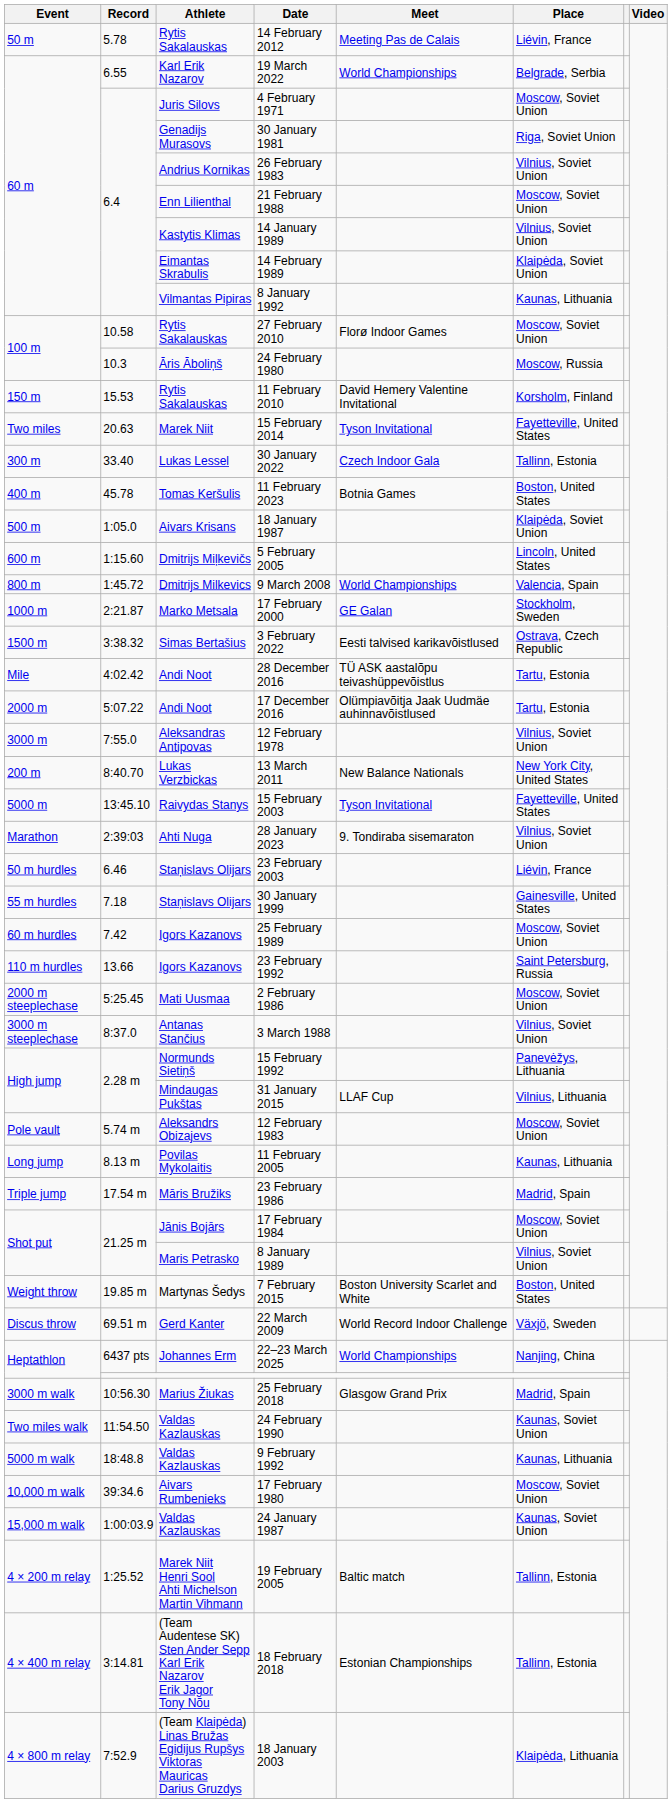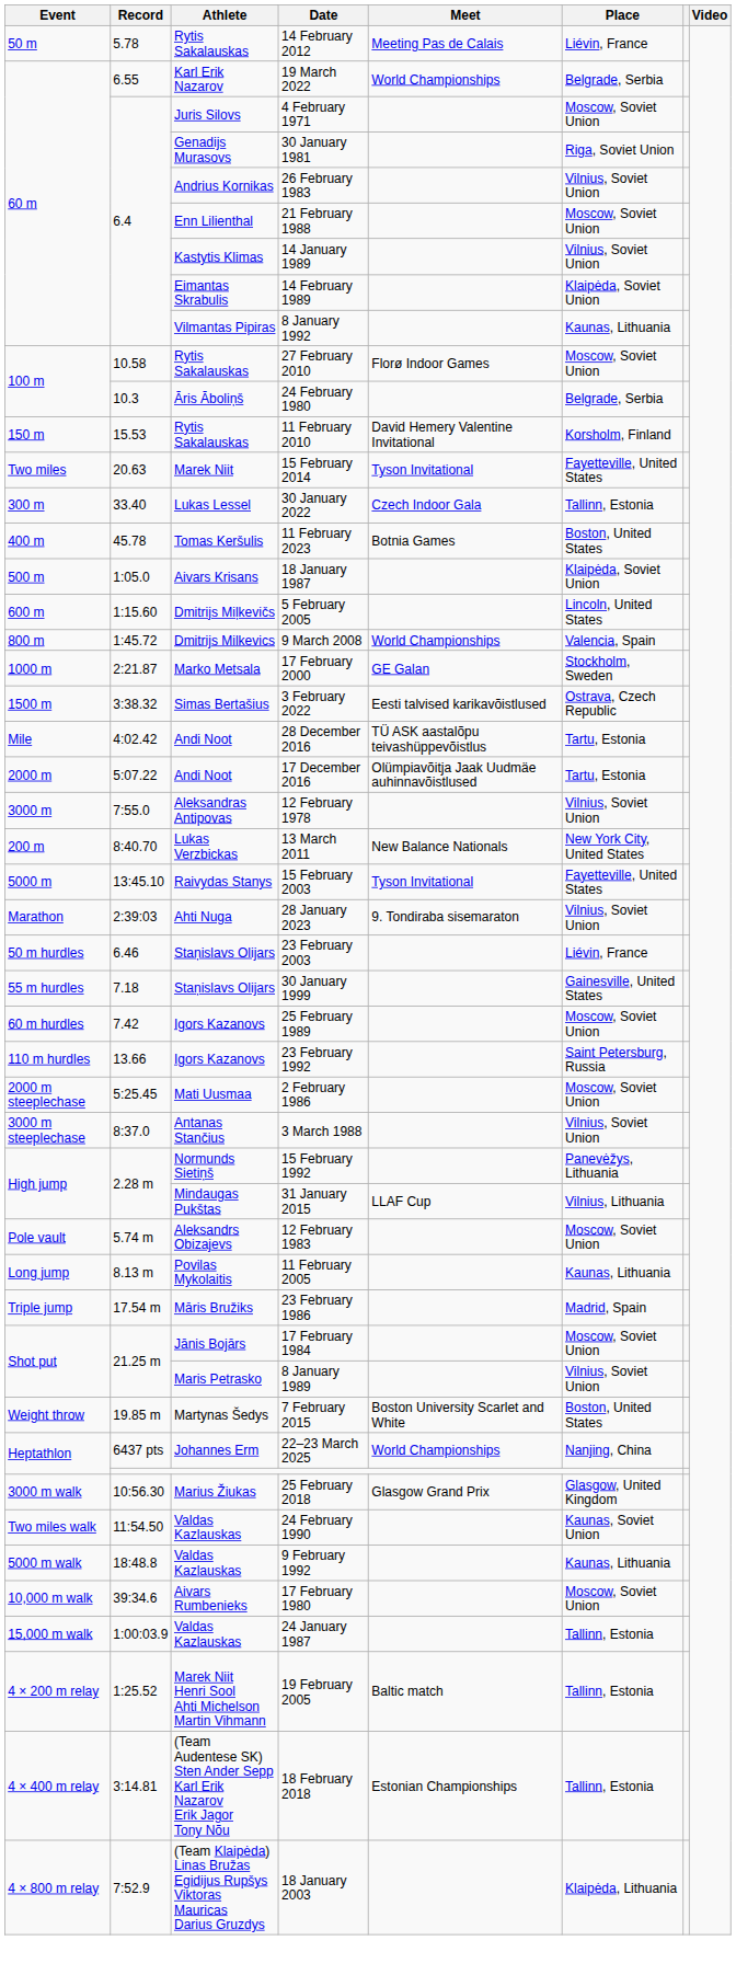24 February 1980 | Place: Moscow, Russia -> Belgrade, Serbia
- row: Discus throw | 69.51 m | Gerd Kanter | 22 March 2009 | World Record Indoor Challenge | Växjö, Sweden
25 February 2018 | Place: Madrid, Spain -> Glasgow, United Kingdom
24 January 1987 | Place: Kaunas, Soviet Union -> Tallinn, Estonia
